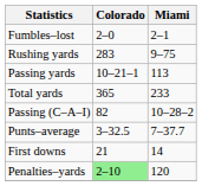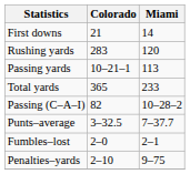rows swapped: First downs <-> Fumbles–lost
Rushing yards | Miami: 9–75 -> 120
Penalties–yards | Colorado: lightgreen background -> no background
Penalties–yards | Miami: 120 -> 9–75
